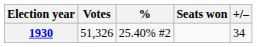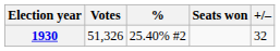1930 | +/–: 34 -> 32
